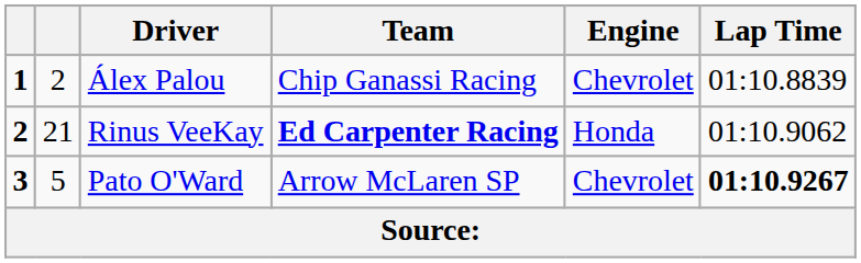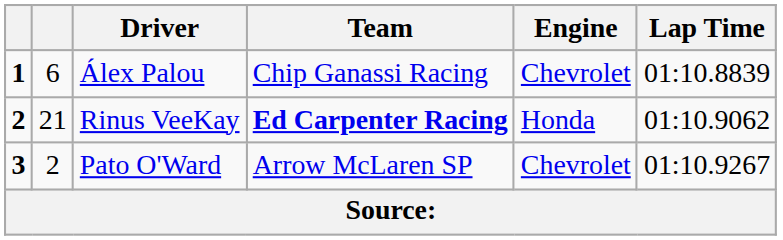Álex Palou | column 2: 2 -> 6
Pato O'Ward | column 2: 5 -> 2
Pato O'Ward | Lap Time: bold -> normal
